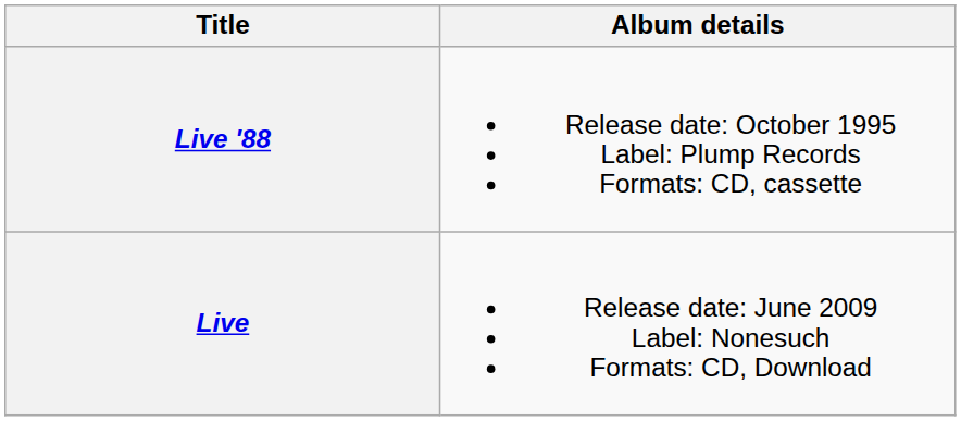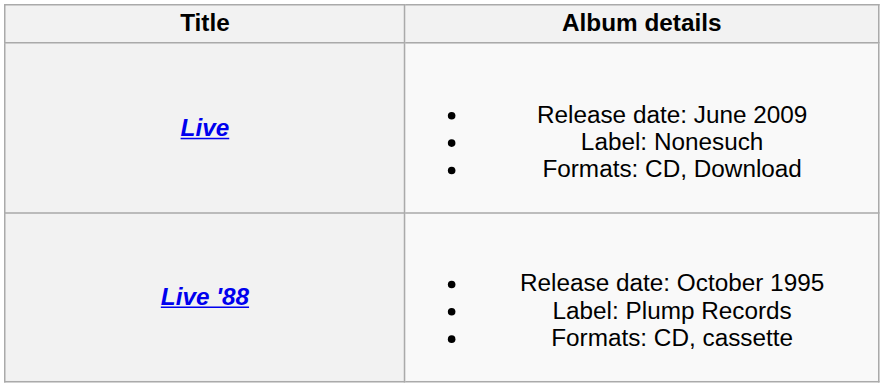rows swapped: Live '88 <-> Live
